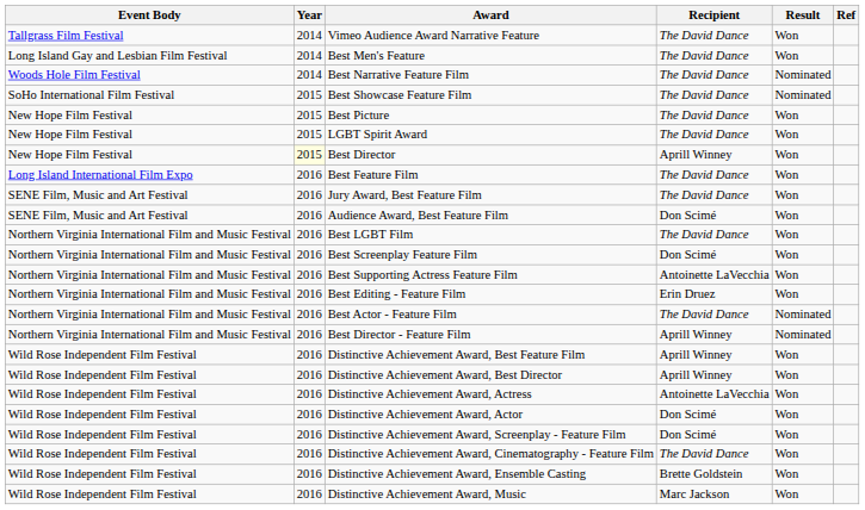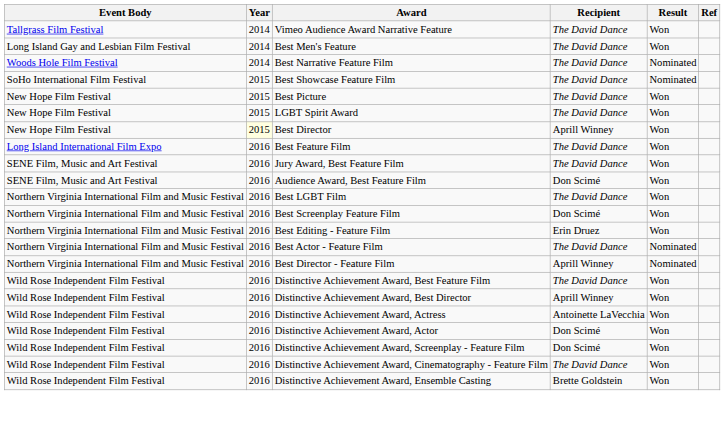- row: Northern Virginia International Film and Music Festival | 2016 | Best Supporting Actress Feature Film | Antoinette LaVecchia | Won
Distinctive Achievement Award, Best Feature Film | Recipient: Aprill Winney -> The David Dance
- row: Wild Rose Independent Film Festival | 2016 | Distinctive Achievement Award, Music | Marc Jackson | Won
